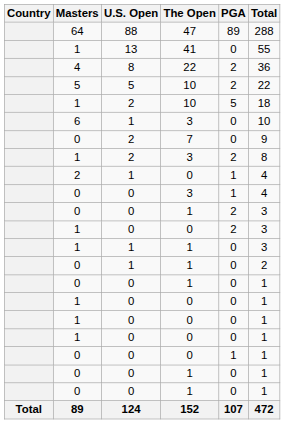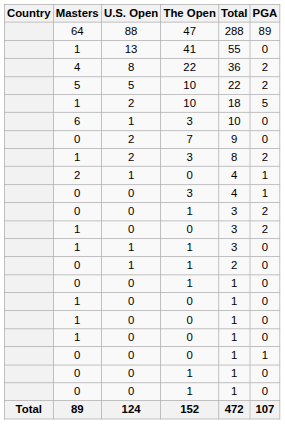columns swapped: PGA <-> Total
